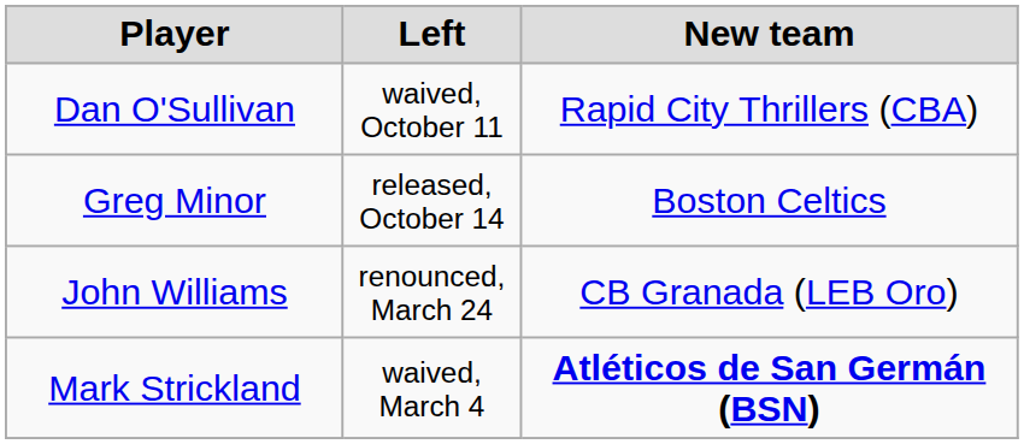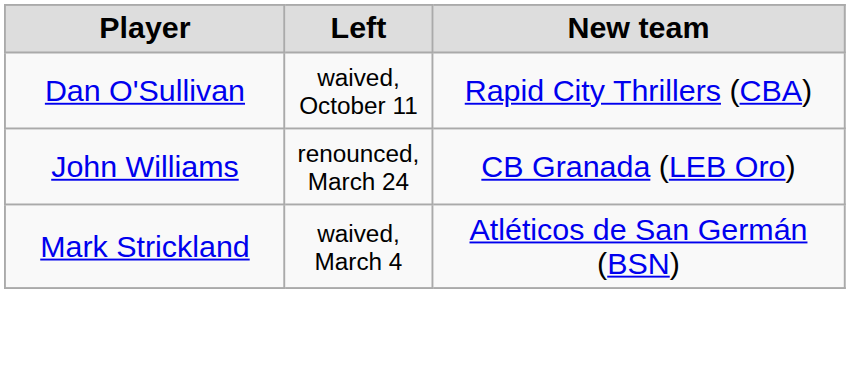- row: Greg Minor | released, October 14 | Boston Celtics
Mark Strickland | New team: bold -> normal
